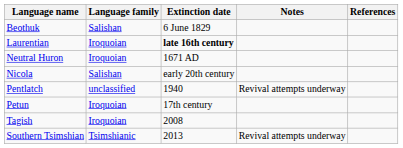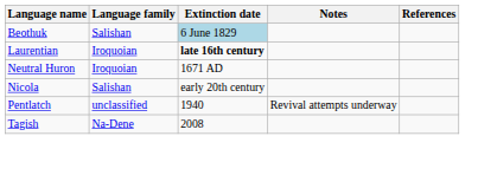Beothuk | Extinction date: no background -> lightblue background
- row: Petun | Iroquoian | 17th century
Tagish | Language family: Iroquoian -> Na-Dene
- row: Southern Tsimshian | Tsimshianic | 2013 | Revival attempts underway
